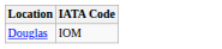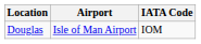+ column: Airport | Isle of Man Airport
